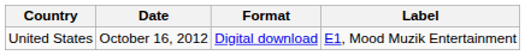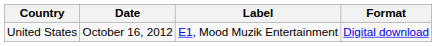columns swapped: Format <-> Label
